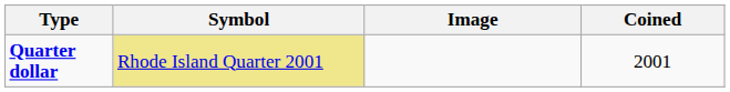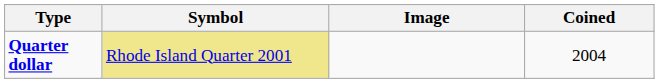Quarter dollar | Coined: 2001 -> 2004
